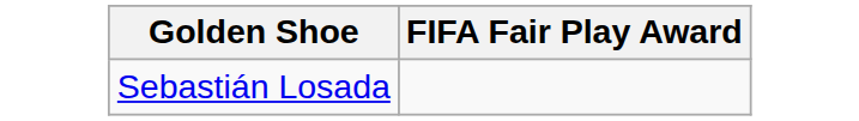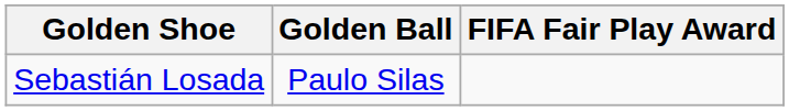+ column: Golden Ball | Paulo Silas
